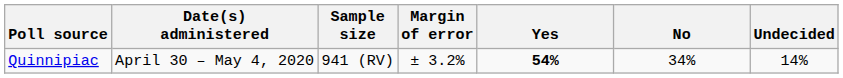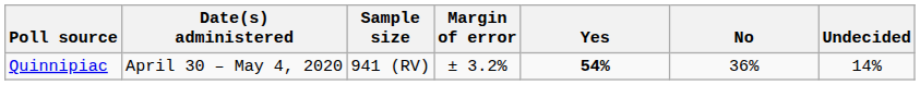Quinnipiac | No: 34% -> 36%
